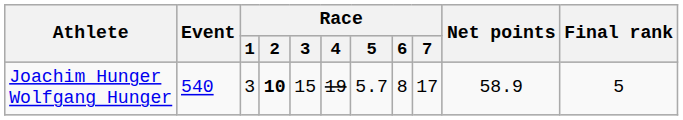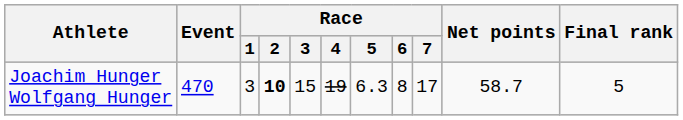Joachim Hunger Wolfgang Hunger | Event: 540 -> 470
Joachim Hunger Wolfgang Hunger | Race / 5: 5.7 -> 6.3
Joachim Hunger Wolfgang Hunger | Net points: 58.9 -> 58.7
